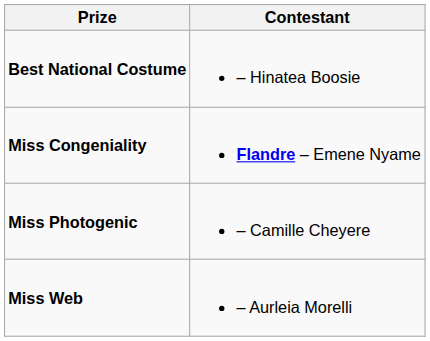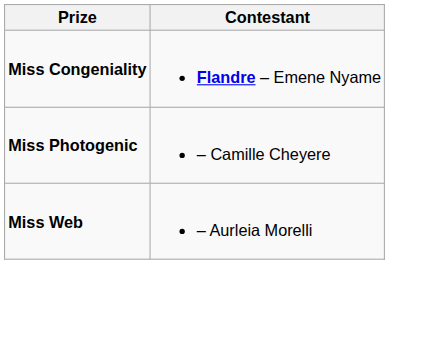- row: Best National Costume | – Hinatea Boosie
